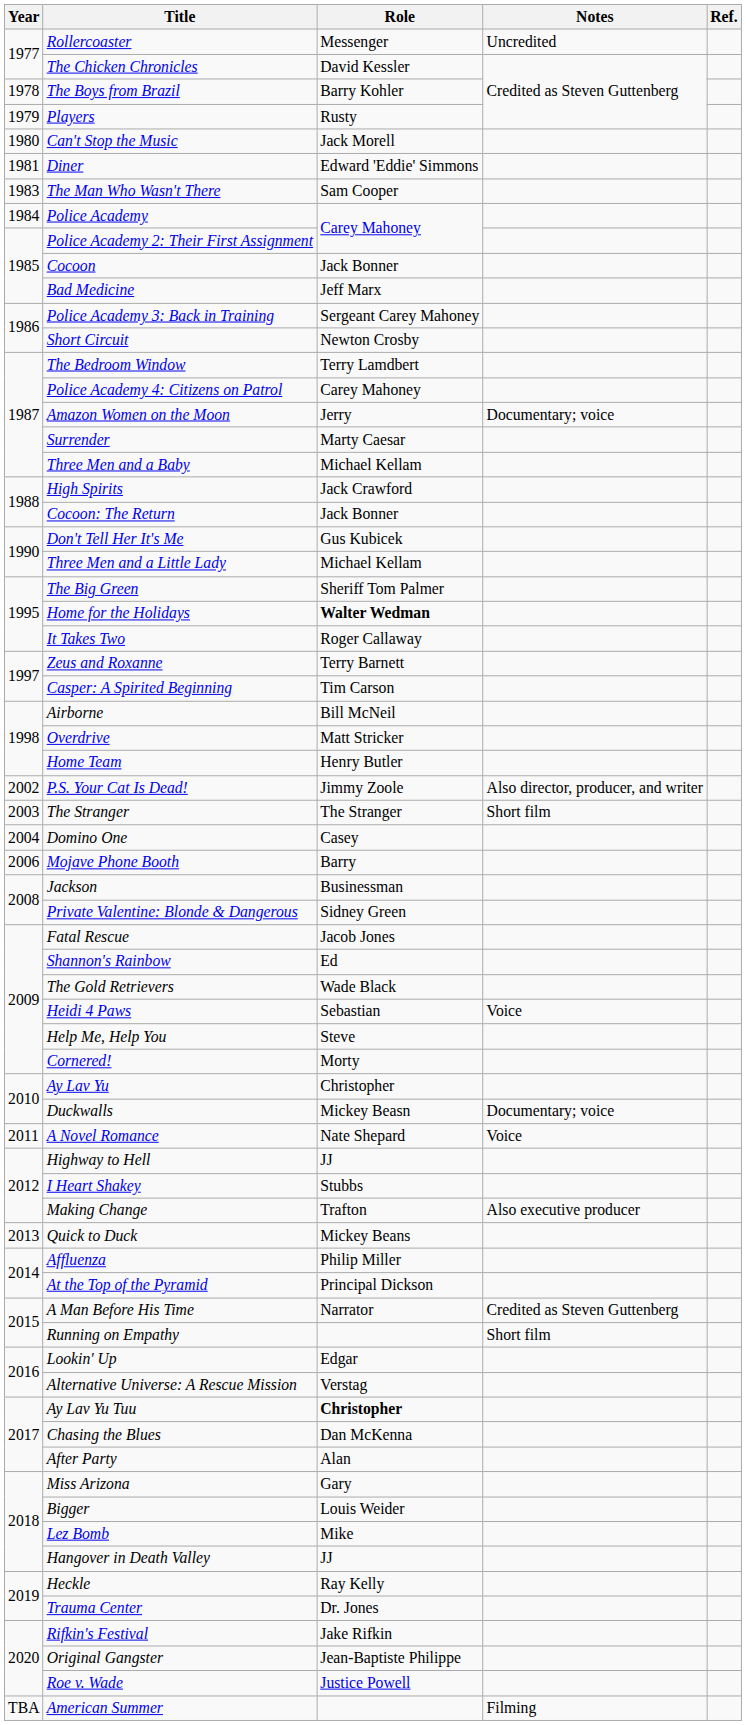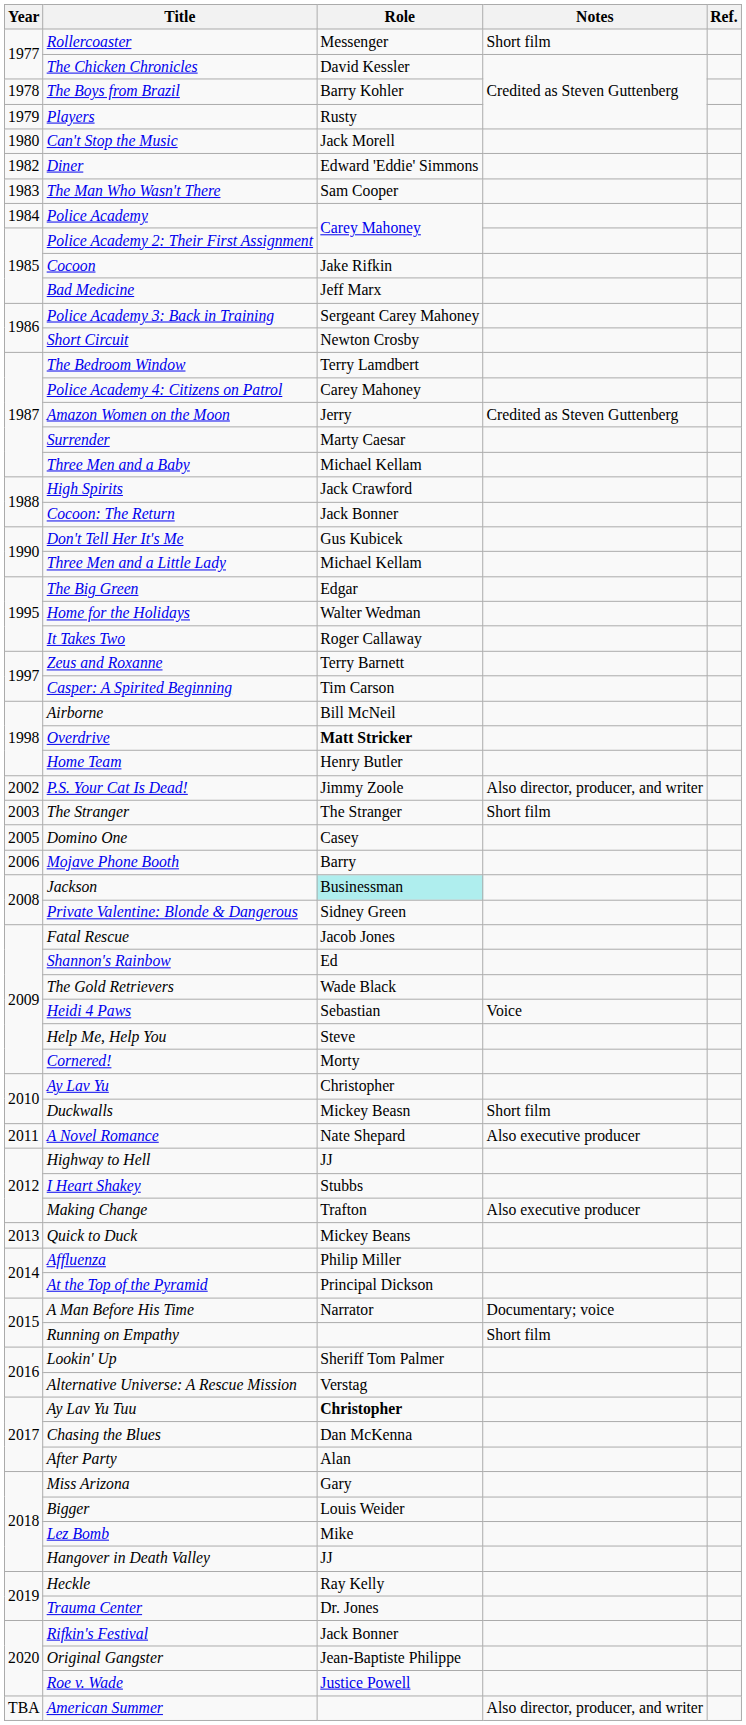Rollercoaster | Notes: Uncredited -> Short film
Diner | Year: 1981 -> 1982
Cocoon | Role: Jack Bonner -> Jake Rifkin
Amazon Women on the Moon | Notes: Documentary; voice -> Credited as Steven Guttenberg
The Big Green | Role: Sheriff Tom Palmer -> Edgar
Home for the Holidays | Role: bold -> normal
Overdrive | Role: normal -> bold
Domino One | Year: 2004 -> 2005
Jackson | Role: no background -> paleturquoise background
Duckwalls | Notes: Documentary; voice -> Short film
A Novel Romance | Notes: Voice -> Also executive producer
A Man Before His Time | Notes: Credited as Steven Guttenberg -> Documentary; voice
Lookin' Up | Role: Edgar -> Sheriff Tom Palmer
Rifkin's Festival | Role: Jake Rifkin -> Jack Bonner
American Summer | Notes: Filming -> Also director, producer, and writer
